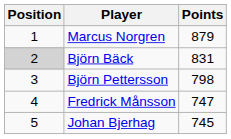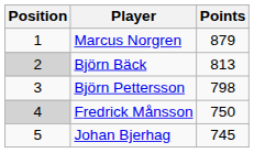Björn Bäck | Points: 831 -> 813
Fredrick Månsson | Position: no background -> lightgrey background
Fredrick Månsson | Points: 747 -> 750
